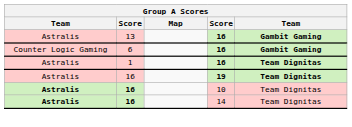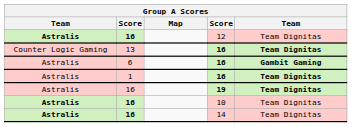+ row: Astralis | 16 | 12 | Team Dignitas
13 / 16 | column 1: Astralis -> Counter Logic Gaming
13 / 16 | column 5: Gambit Gaming -> Team Dignitas
6 / 16 | column 1: Counter Logic Gaming -> Astralis
